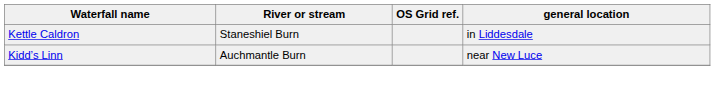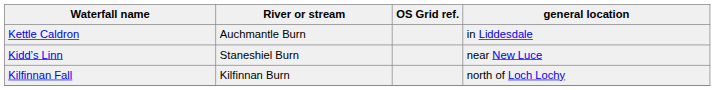Kettle Caldron | River or stream: Staneshiel Burn -> Auchmantle Burn
Kidd’s Linn | River or stream: Auchmantle Burn -> Staneshiel Burn
+ row: Kilfinnan Fall | Kilfinnan Burn | north of Loch Lochy
